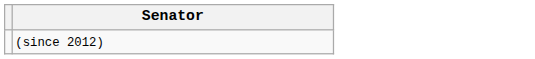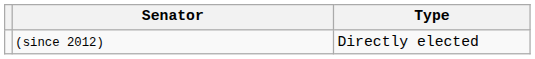+ column: Type | Directly elected
